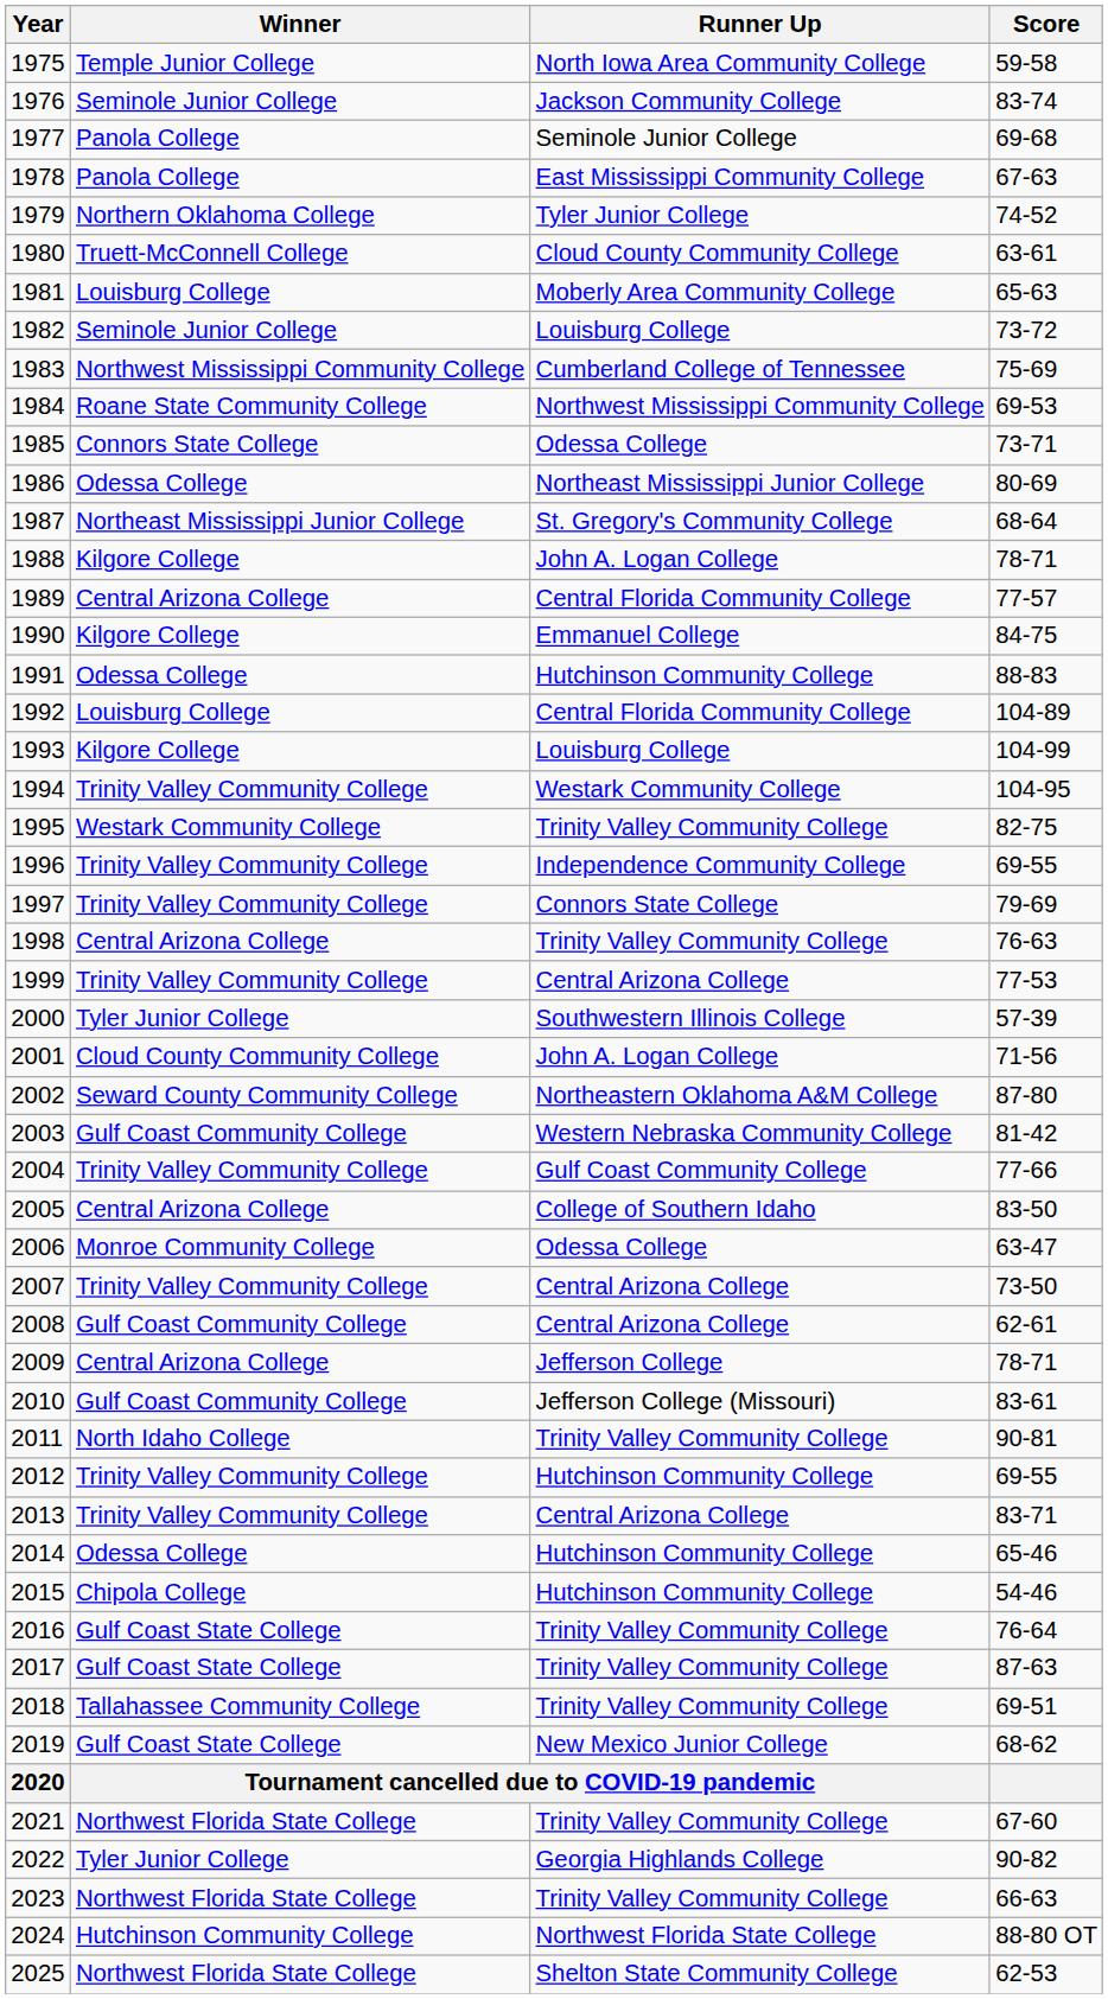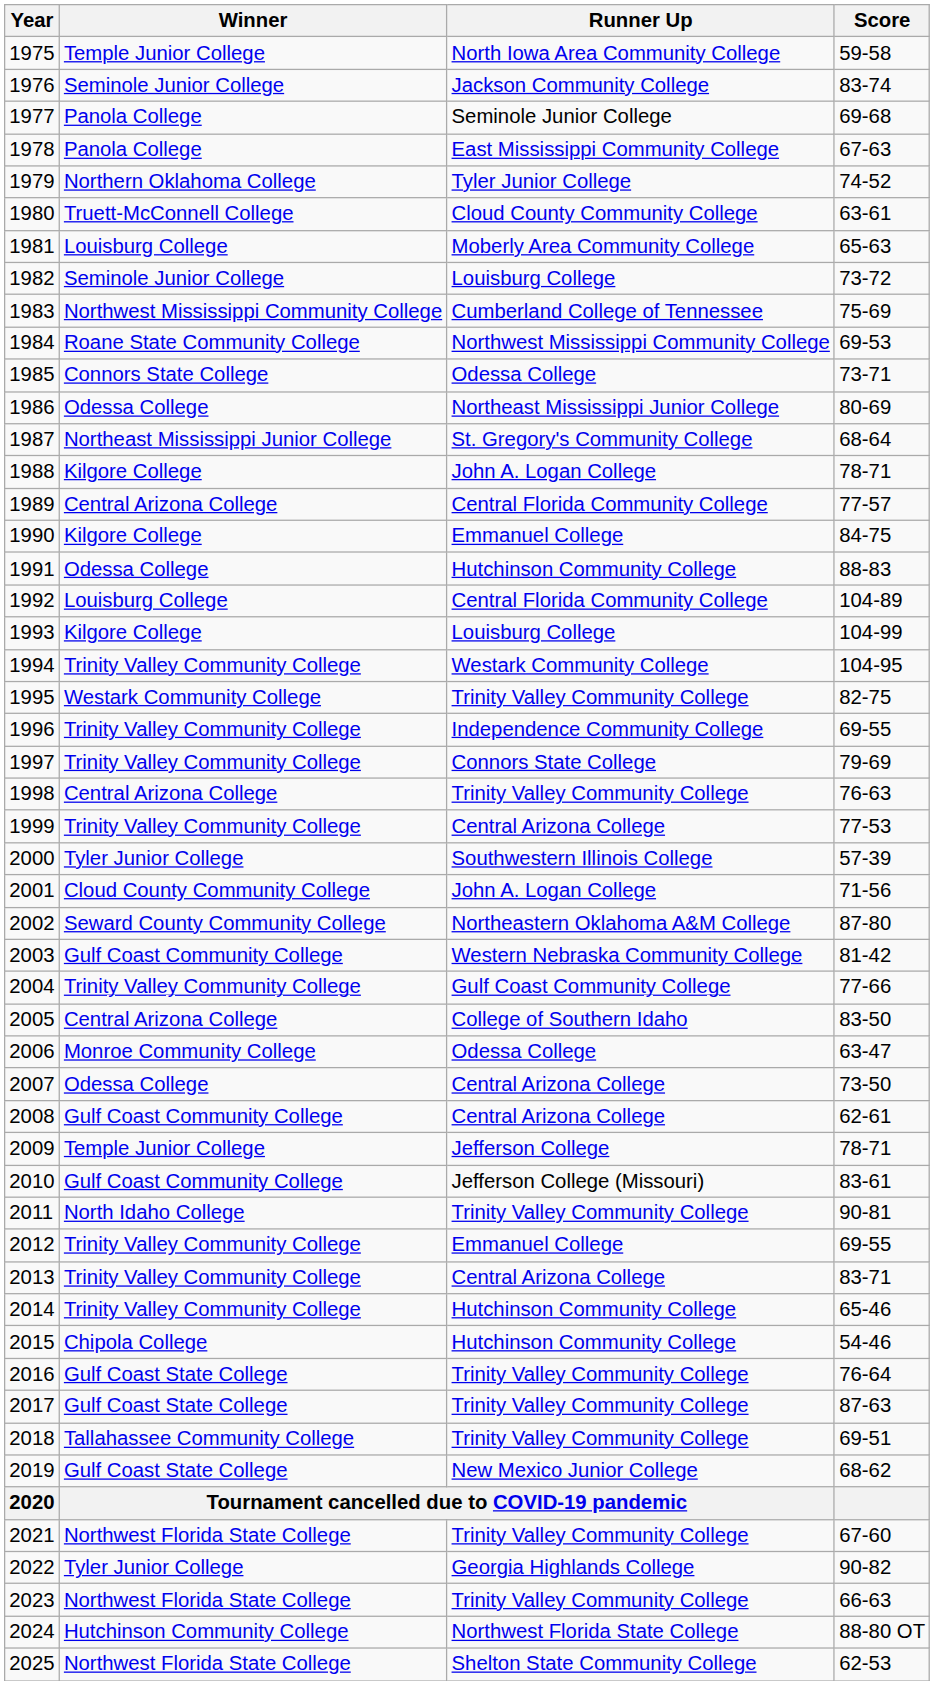2007 | Winner: Trinity Valley Community College -> Odessa College
2009 | Winner: Central Arizona College -> Temple Junior College
2012 | Runner Up: Hutchinson Community College -> Emmanuel College
2014 | Winner: Odessa College -> Trinity Valley Community College
